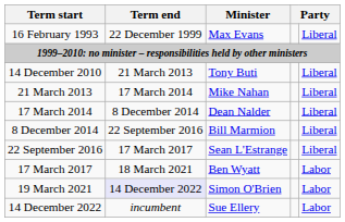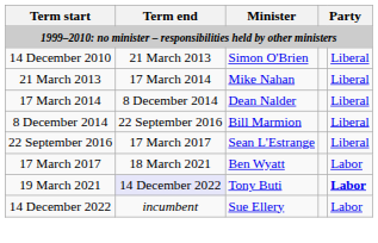- row: 16 February 1993 | 22 December 1999 | Max Evans | Liberal
14 December 2010 | Minister: Tony Buti -> Simon O'Brien
19 March 2021 | Minister: Simon O'Brien -> Tony Buti
19 March 2021 | column 5: normal -> bold
